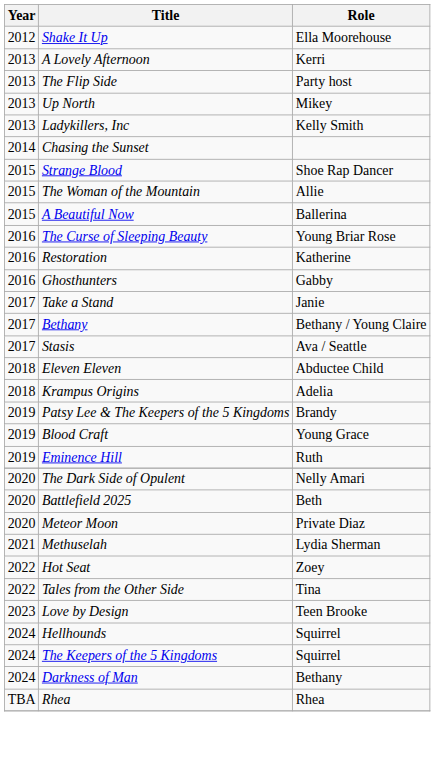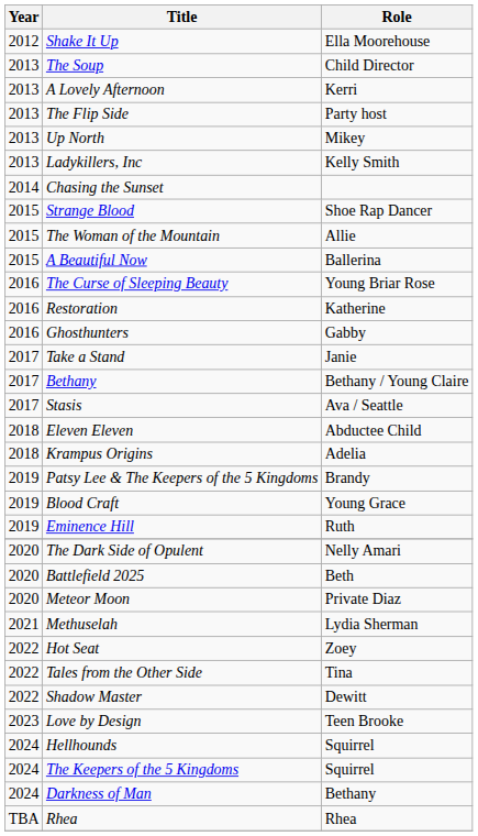+ row: 2013 | The Soup | Child Director
+ row: 2022 | Shadow Master | Dewitt
